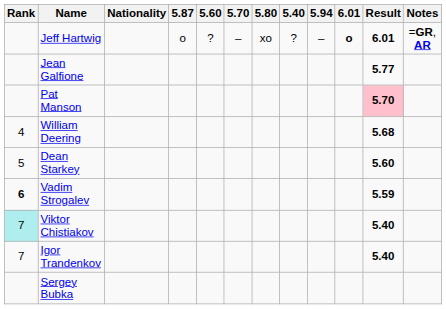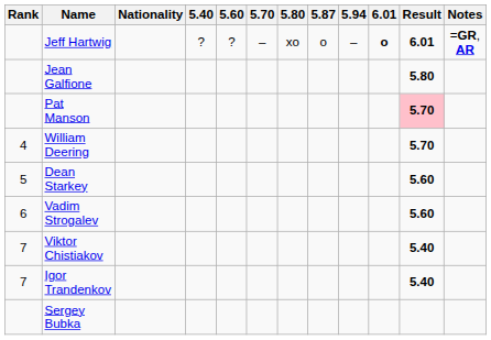columns swapped: 5.40 <-> 5.87
Jean Galfione | Result: 5.77 -> 5.80
William Deering | Result: 5.68 -> 5.70
Vadim Strogalev | Rank: bold -> normal
Vadim Strogalev | Result: 5.59 -> 5.60
Viktor Chistiakov | Rank: paleturquoise background -> no background
